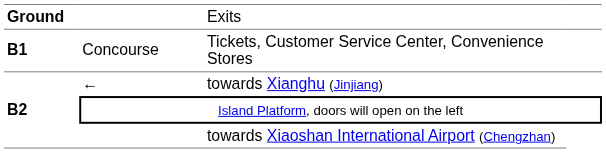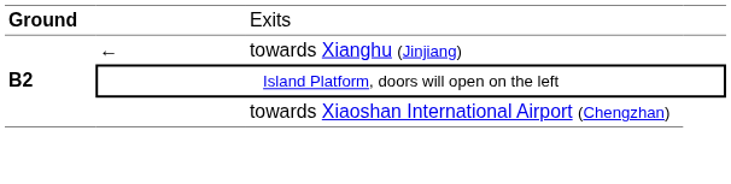- row: B1 | Concourse | Tickets, Customer Service Center, Convenience Stores
